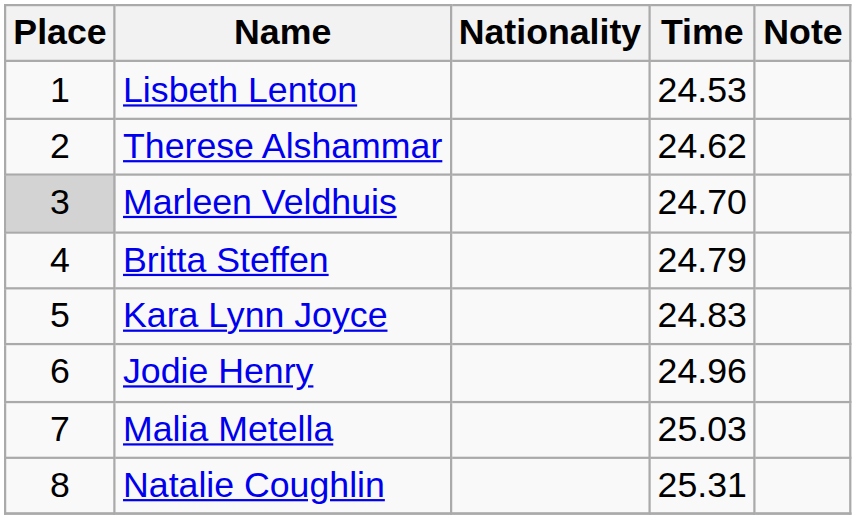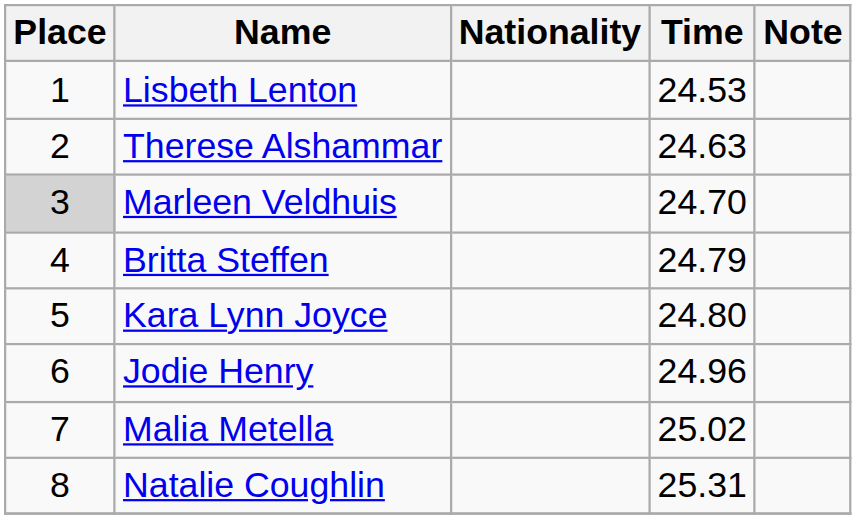Therese Alshammar | Time: 24.62 -> 24.63
Kara Lynn Joyce | Time: 24.83 -> 24.80
Malia Metella | Time: 25.03 -> 25.02
